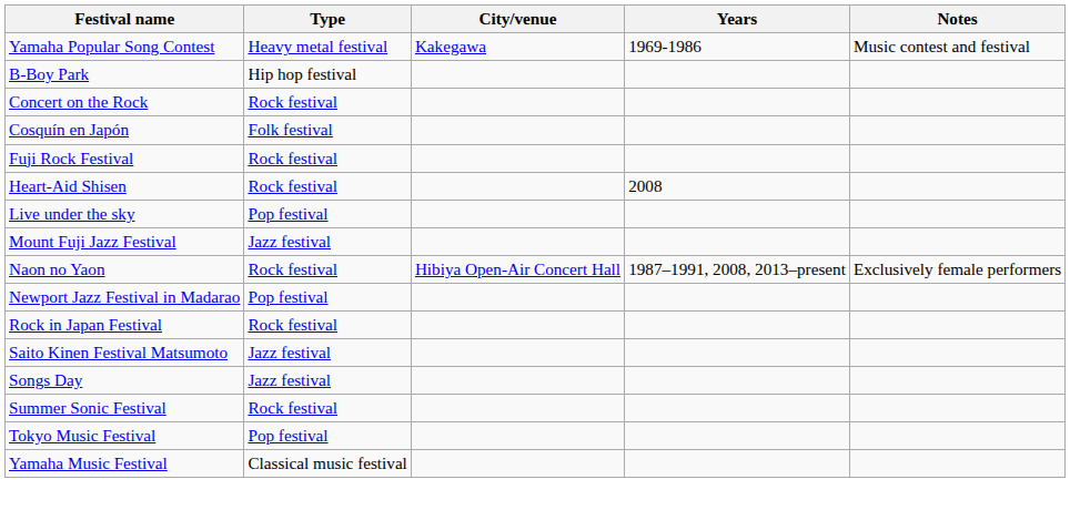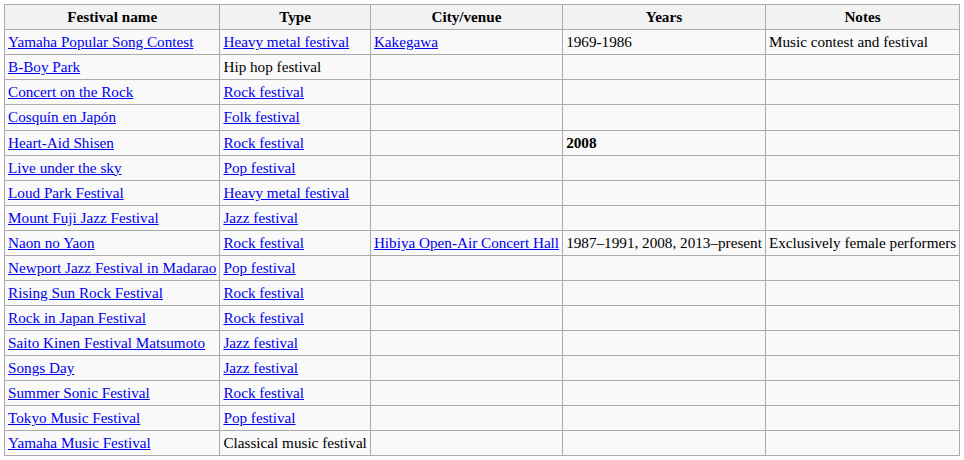- row: Fuji Rock Festival | Rock festival
Heart-Aid Shisen | Years: normal -> bold
+ row: Loud Park Festival | Heavy metal festival
+ row: Rising Sun Rock Festival | Rock festival
